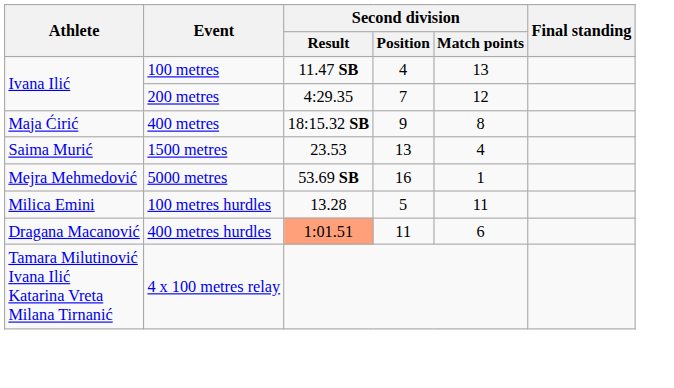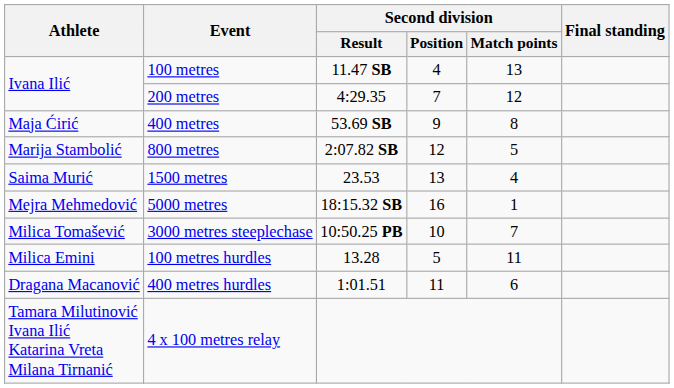400 metres | Second division / Result: 18:15.32 SB -> 53.69 SB
+ row: Marija Stambolić | 800 metres | 2:07.82 SB | 12 | 5
5000 metres | Second division / Result: 53.69 SB -> 18:15.32 SB
+ row: Milica Tomašević | 3000 metres steeplechase | 10:50.25 PB | 10 | 7
400 metres hurdles | Second division / Result: lightsalmon background -> no background
